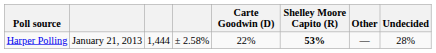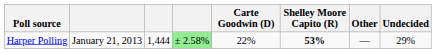Harper Polling | column 4: no background -> lightgreen background
Harper Polling | Undecided: 28% -> 29%
